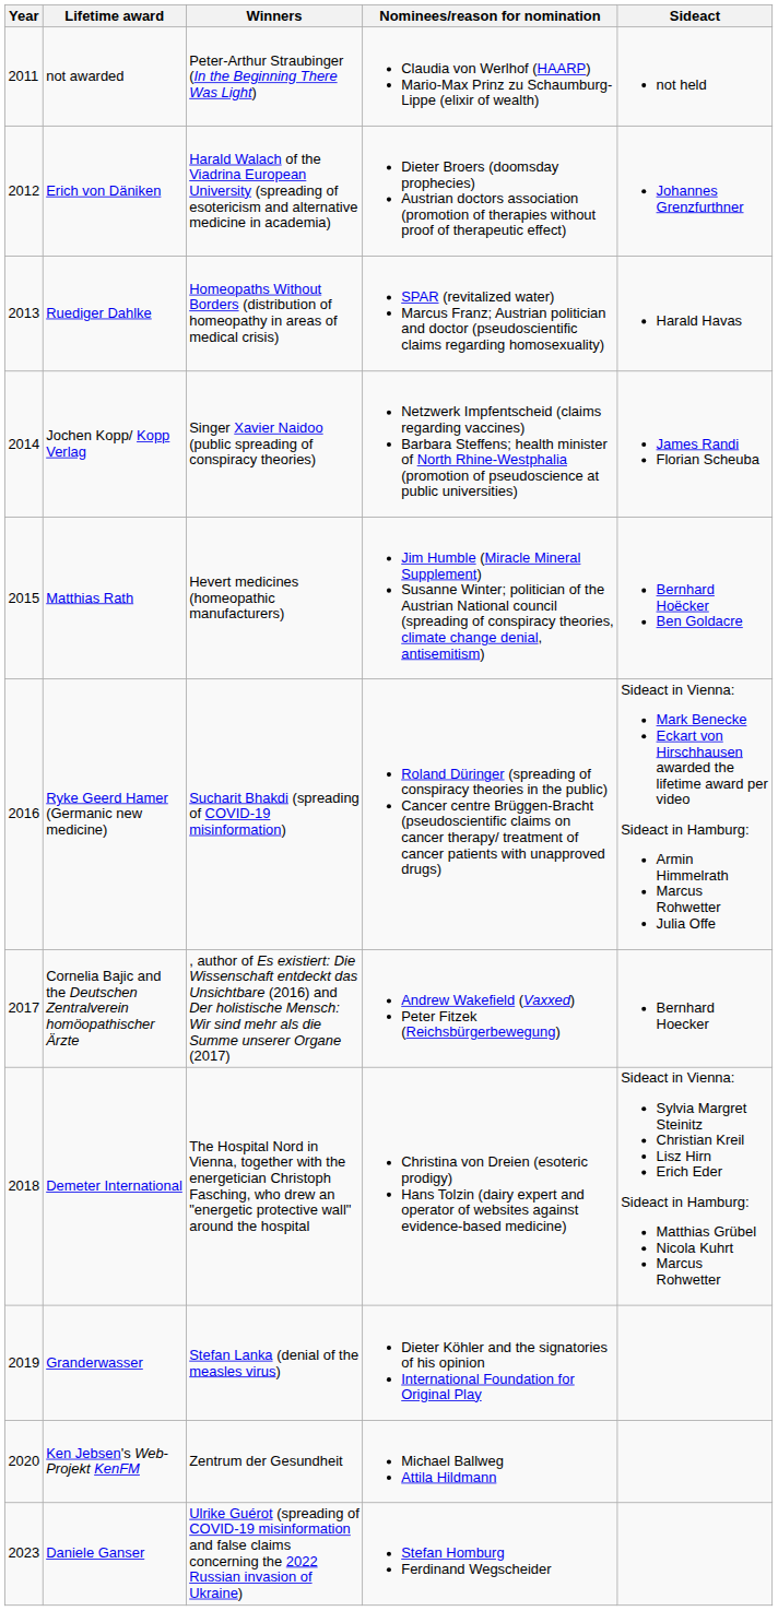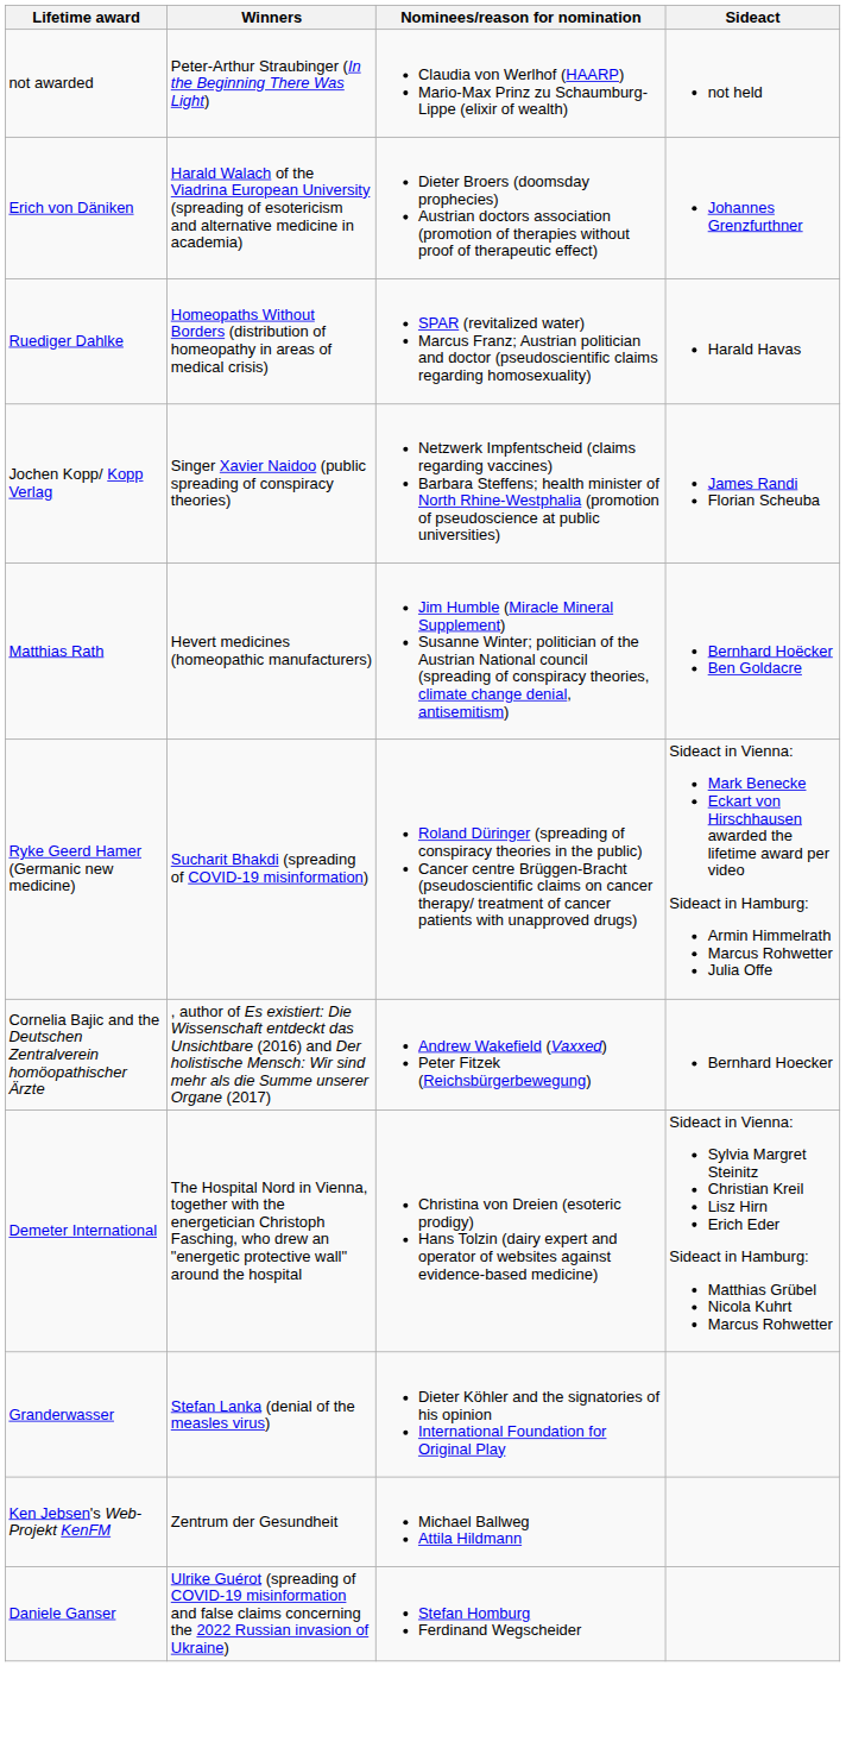- column: Year | 2011 | 2012 | 2013 | 2014 | 2015 | 2016 | 2017 | 2018 | 2019 | 2020 | 2023
